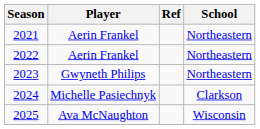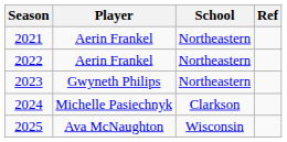columns swapped: School <-> Ref
